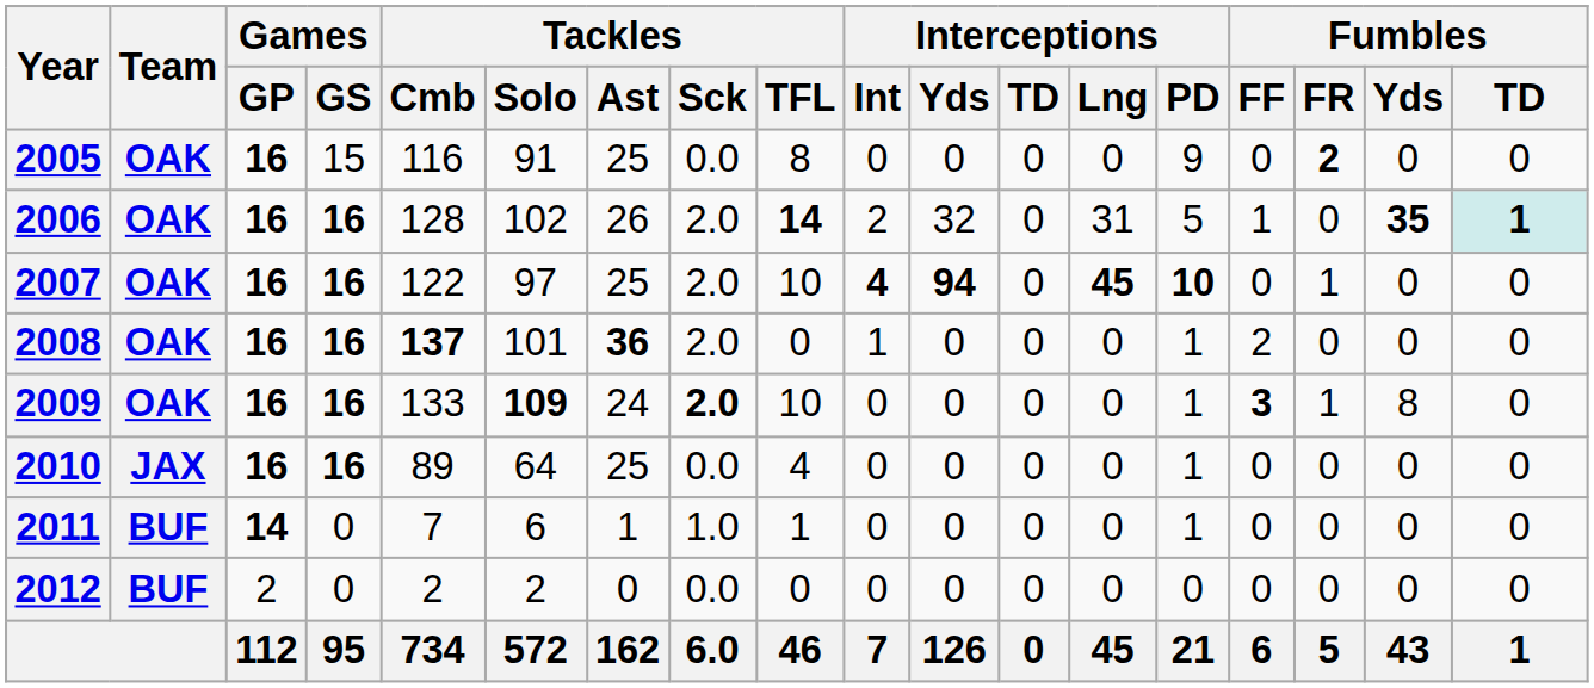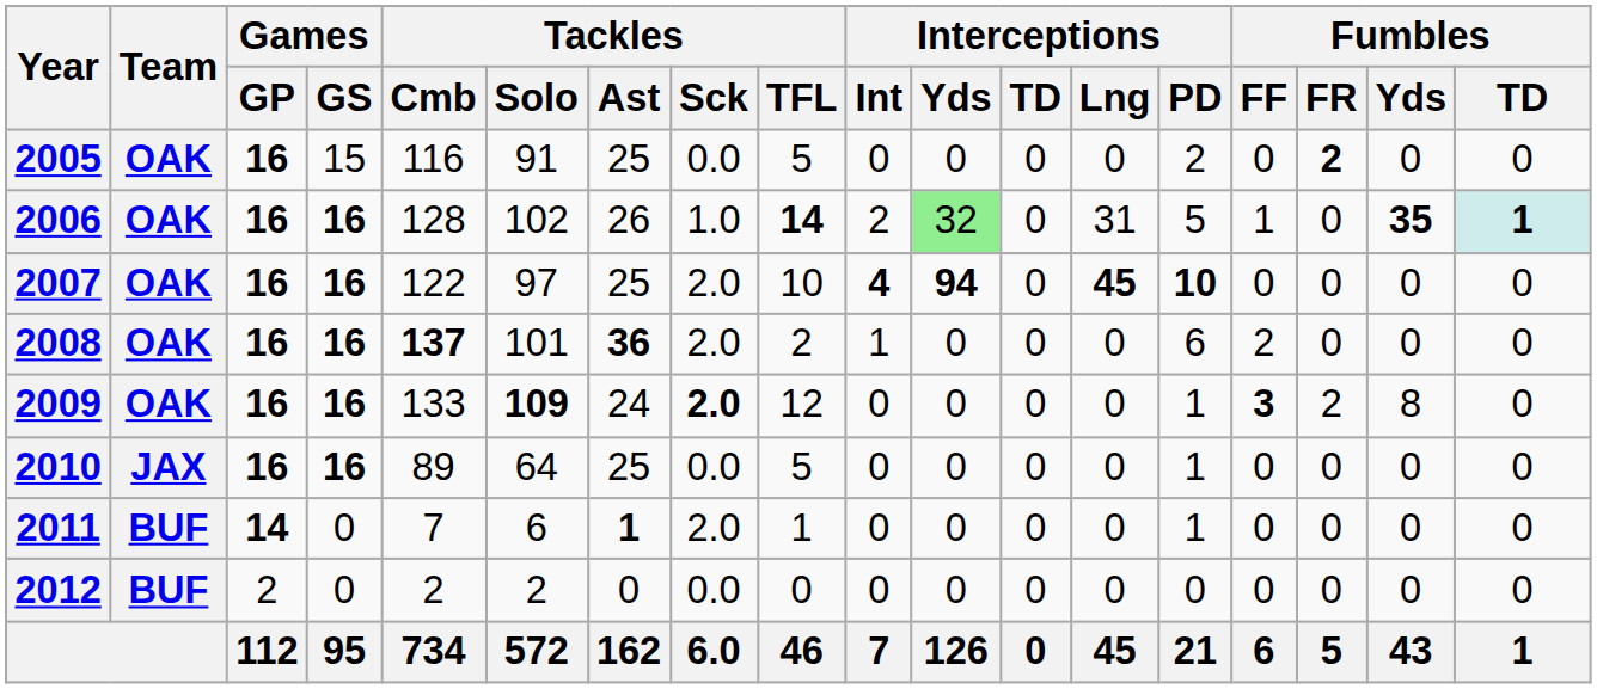2005 | Tackles / TFL: 8 -> 5
2005 | Interceptions / PD: 9 -> 2
2006 | Tackles / Sck: 2.0 -> 1.0
2006 | Interceptions / Yds: no background -> lightgreen background
2007 | Fumbles / FR: 1 -> 0
2008 | Tackles / TFL: 0 -> 2
2008 | Interceptions / PD: 1 -> 6
2009 | Tackles / TFL: 10 -> 12
2009 | Fumbles / FR: 1 -> 2
2010 | Tackles / TFL: 4 -> 5
2011 | Tackles / Ast: normal -> bold
2011 | Tackles / Sck: 1.0 -> 2.0
